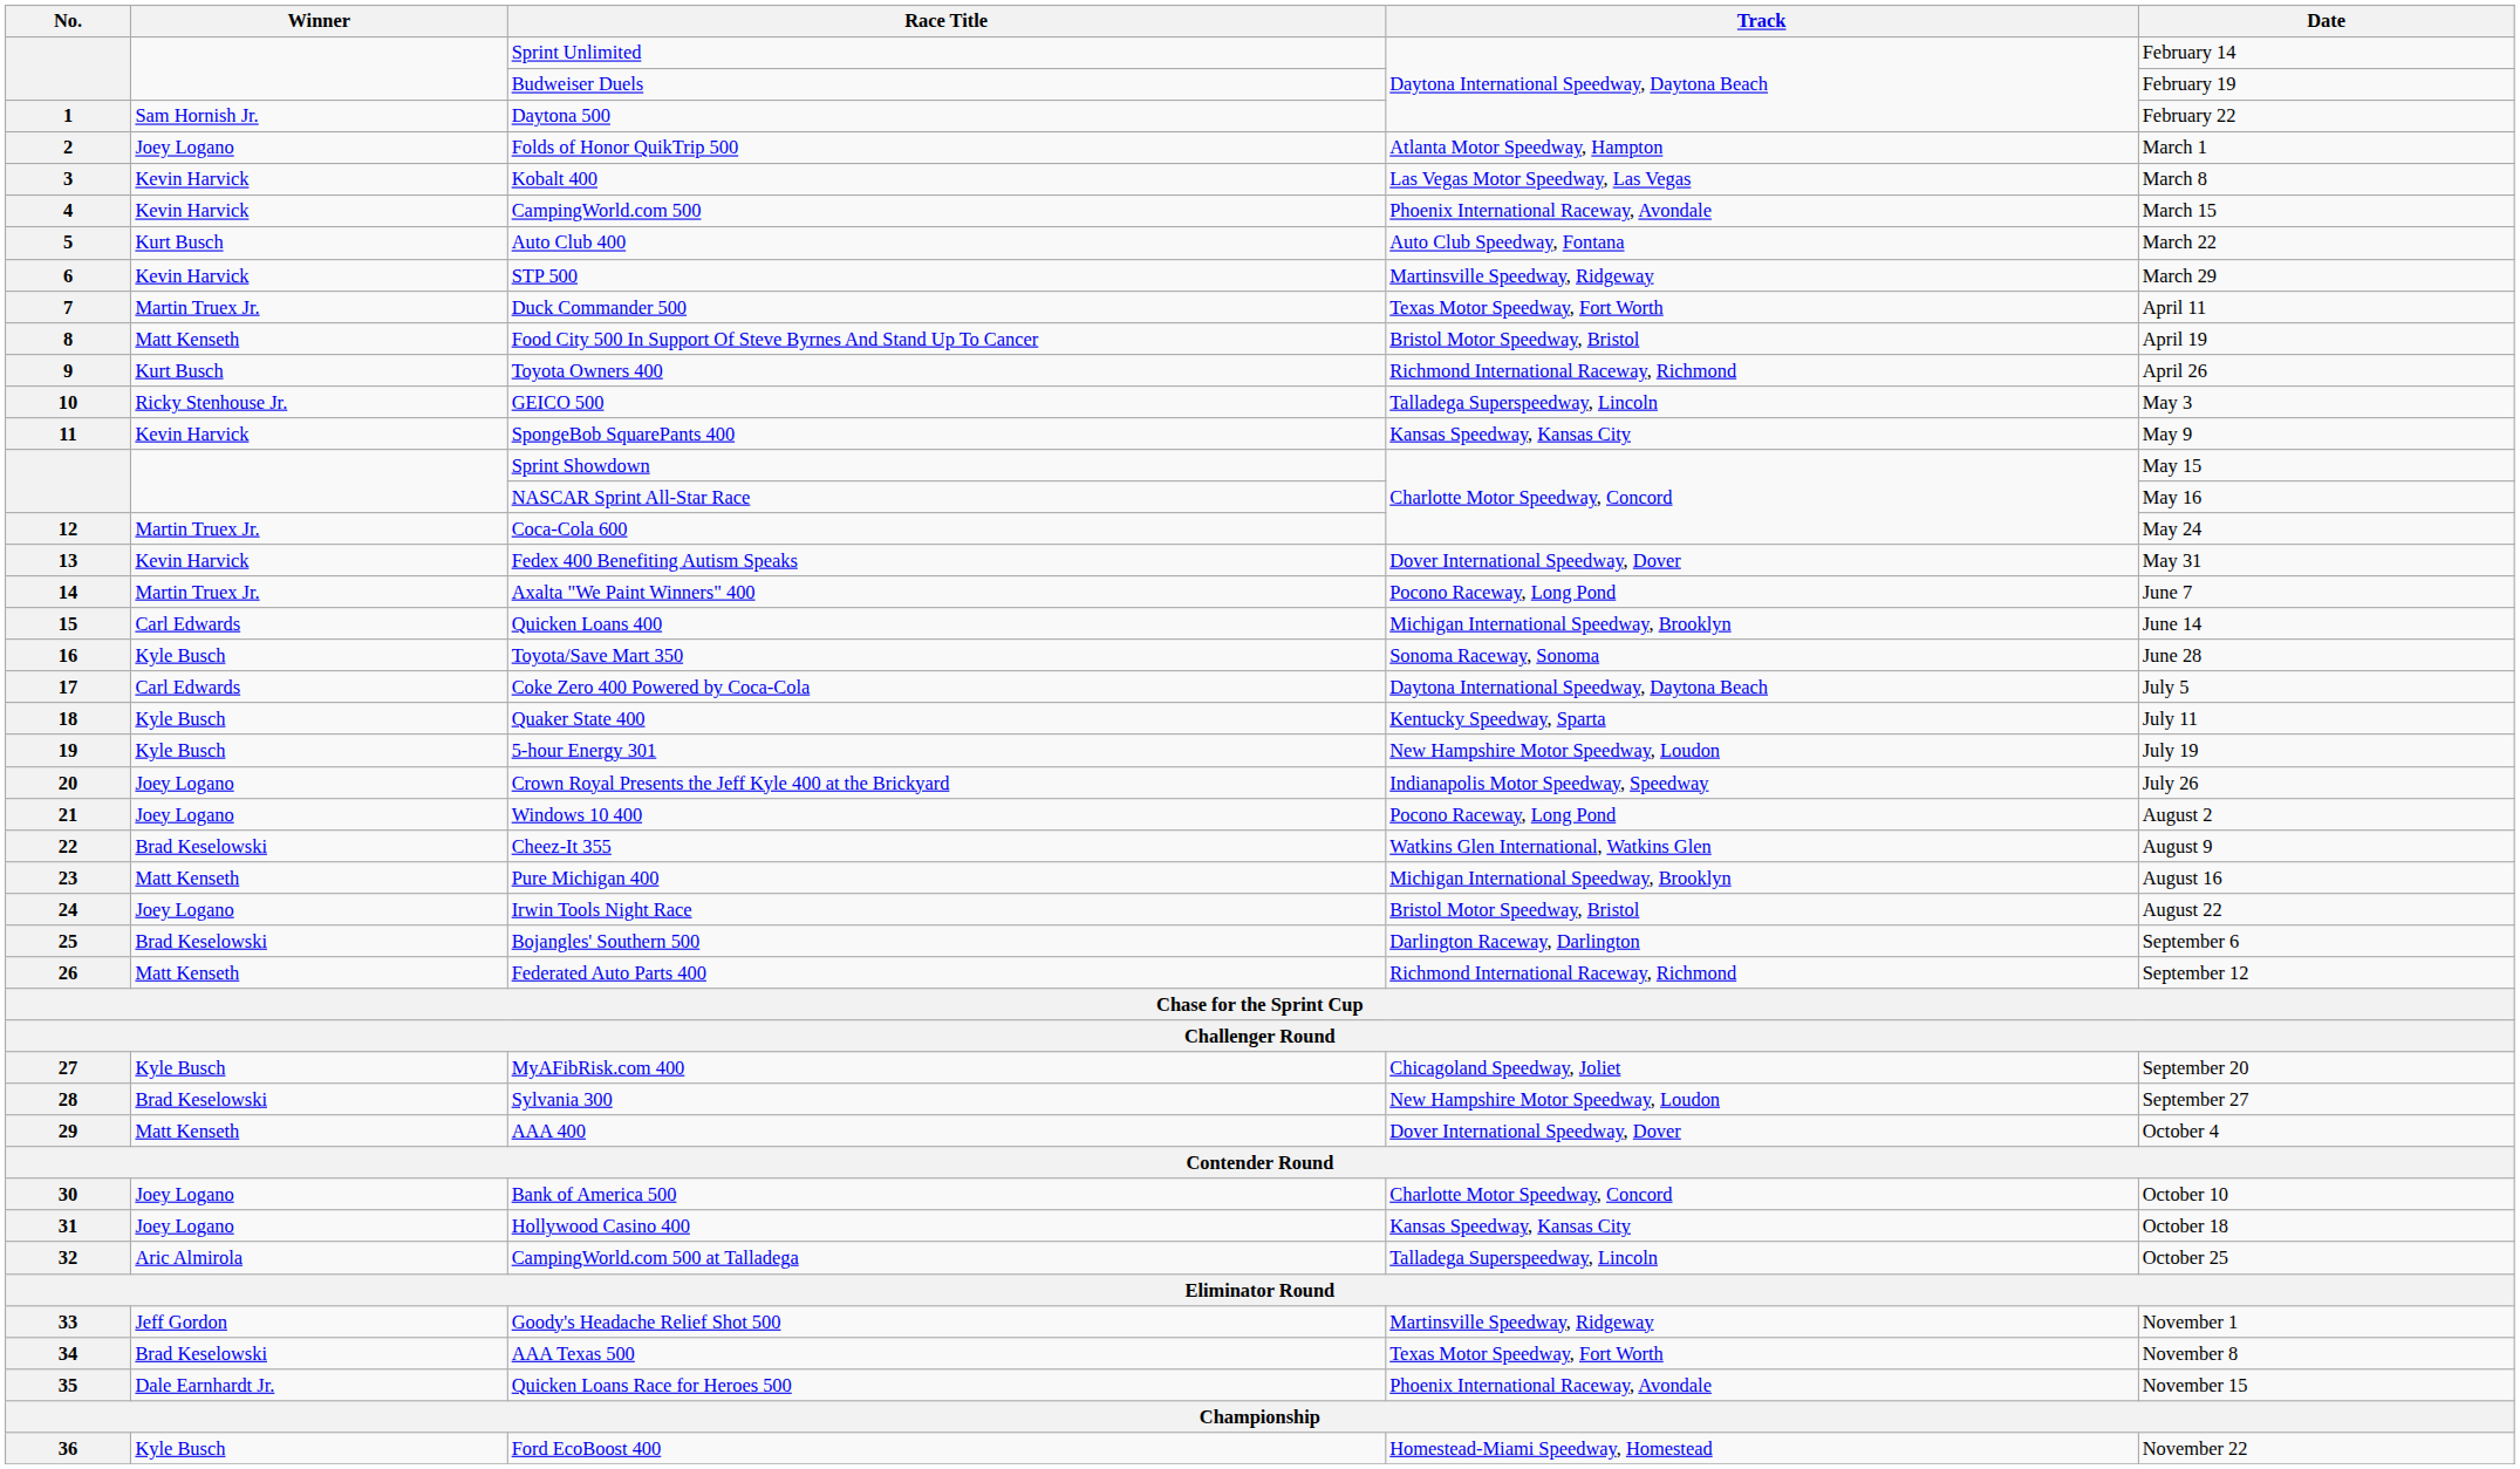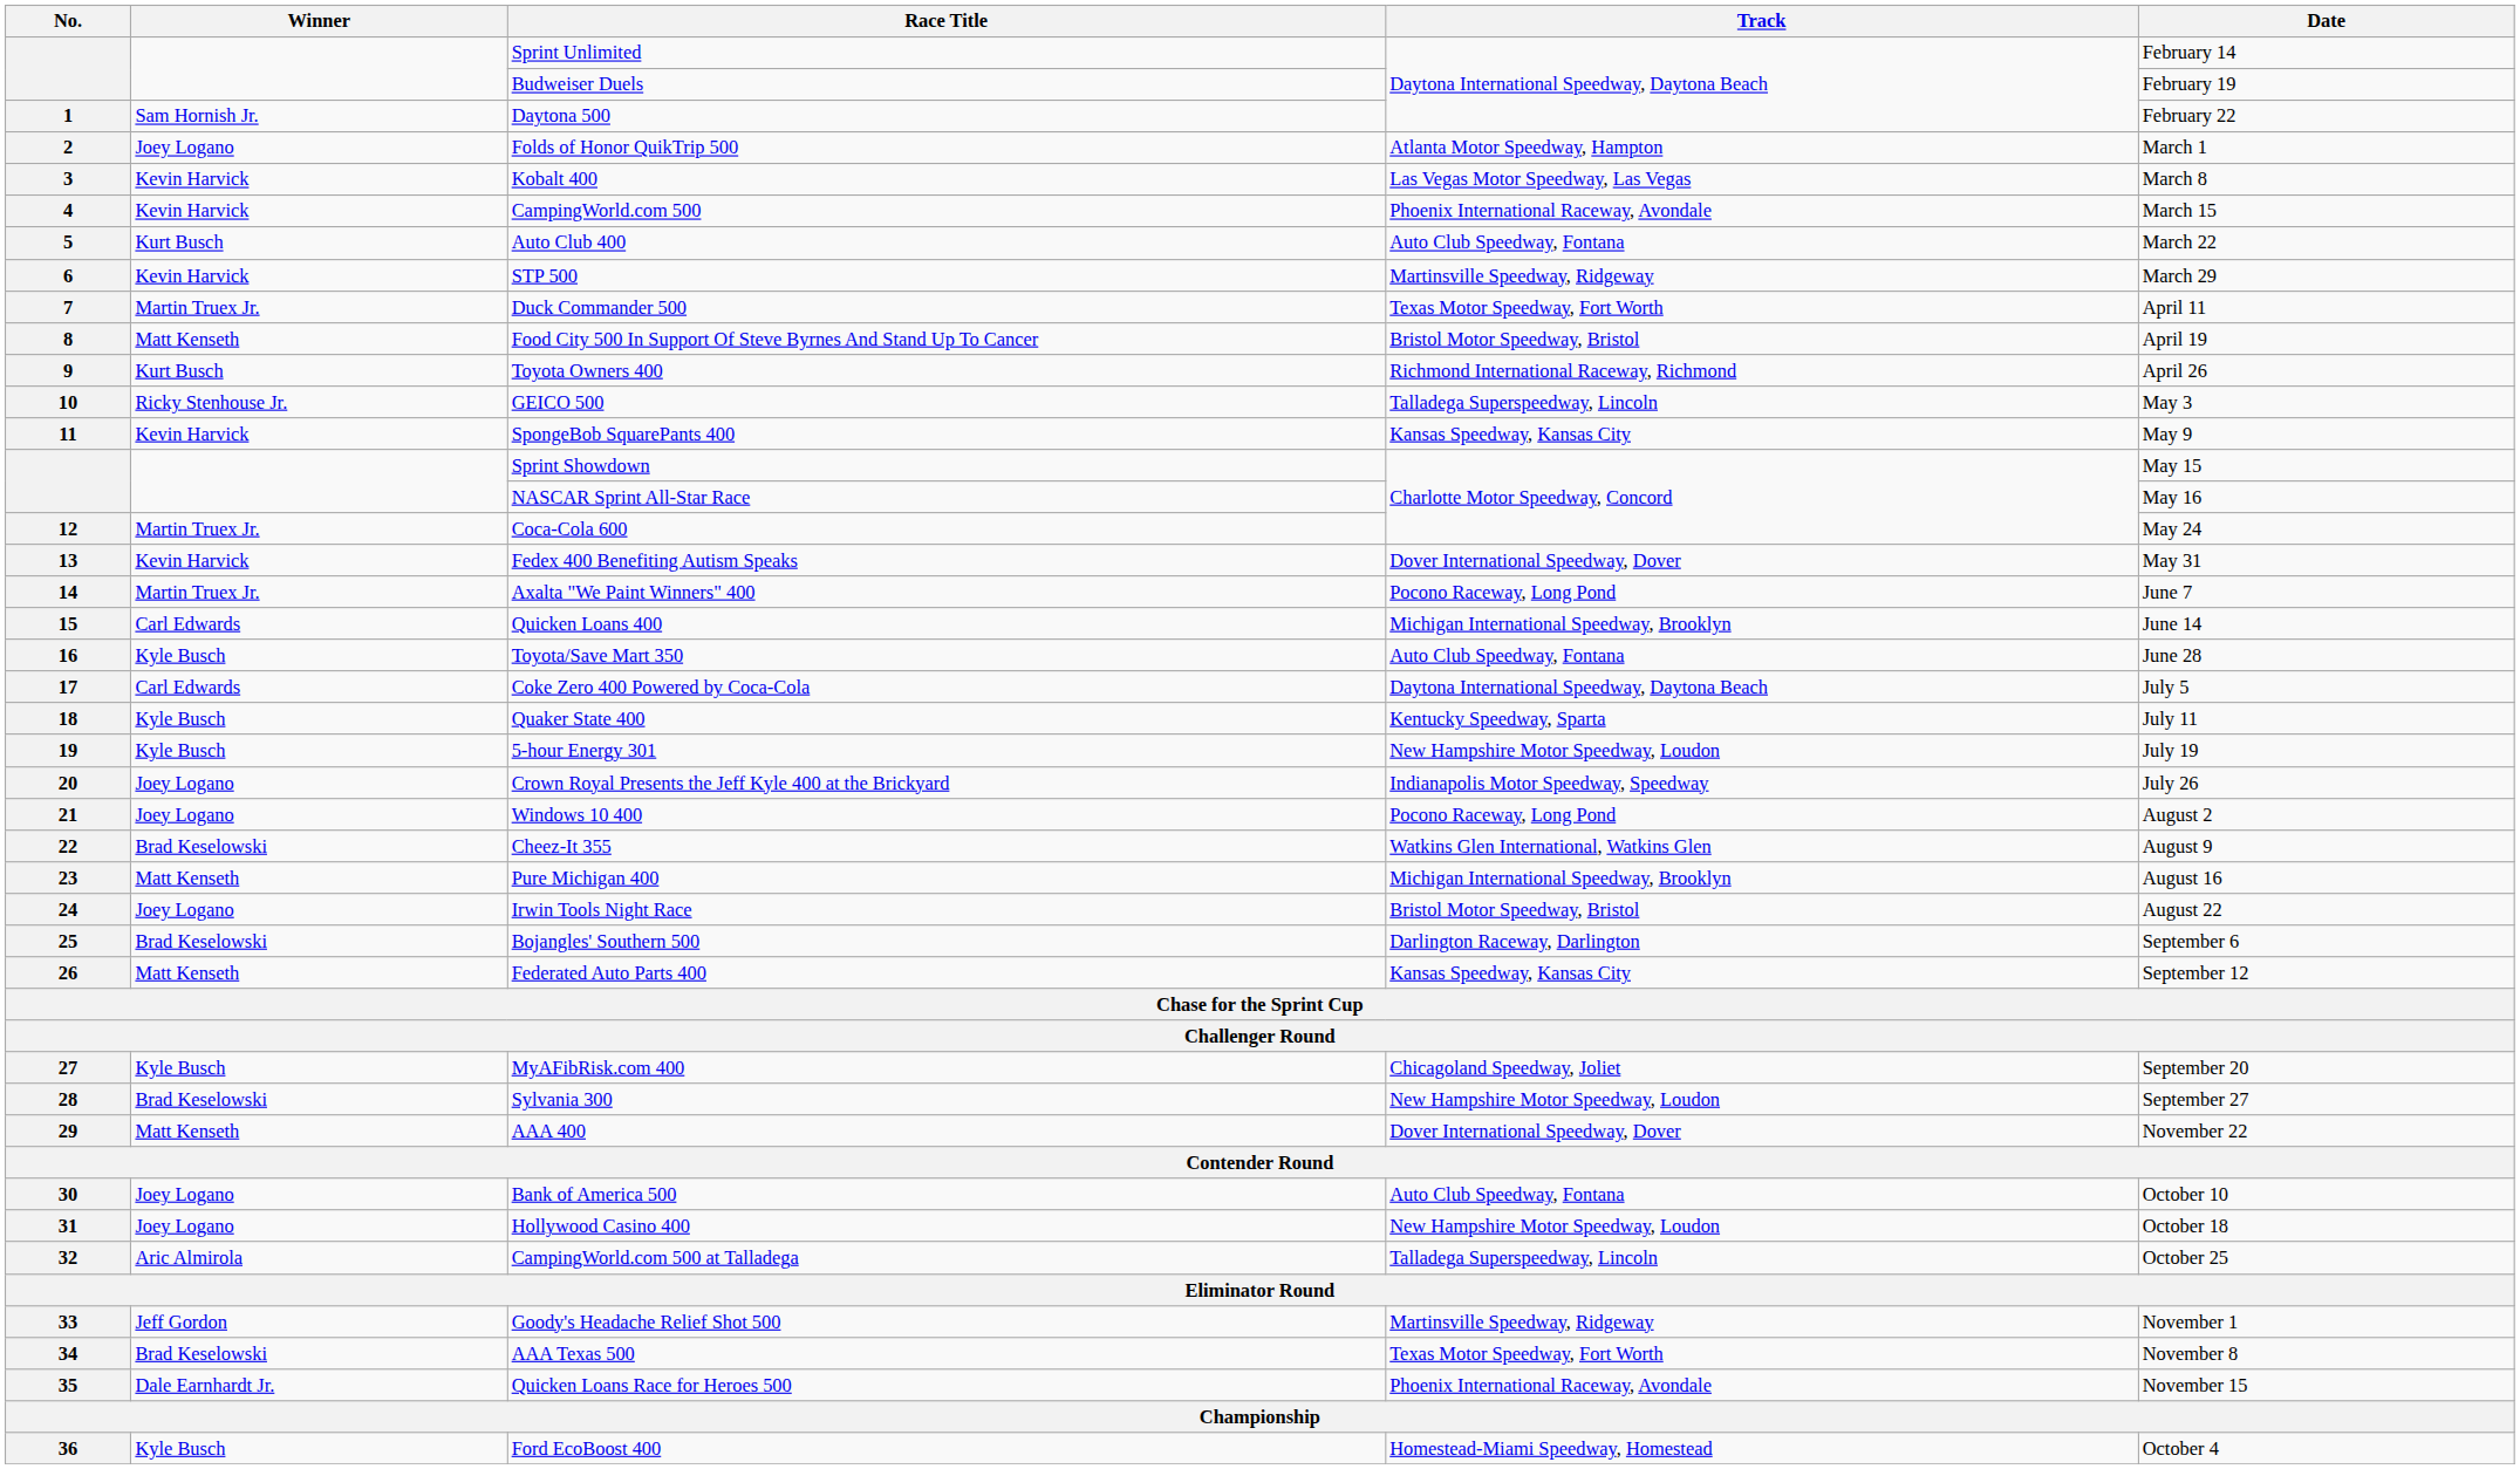Toyota/Save Mart 350 | Track: Sonoma Raceway, Sonoma -> Auto Club Speedway, Fontana
Federated Auto Parts 400 | Track: Richmond International Raceway, Richmond -> Kansas Speedway, Kansas City
AAA 400 | Date: October 4 -> November 22
Bank of America 500 | Track: Charlotte Motor Speedway, Concord -> Auto Club Speedway, Fontana
Hollywood Casino 400 | Track: Kansas Speedway, Kansas City -> New Hampshire Motor Speedway, Loudon
Ford EcoBoost 400 | Date: November 22 -> October 4
